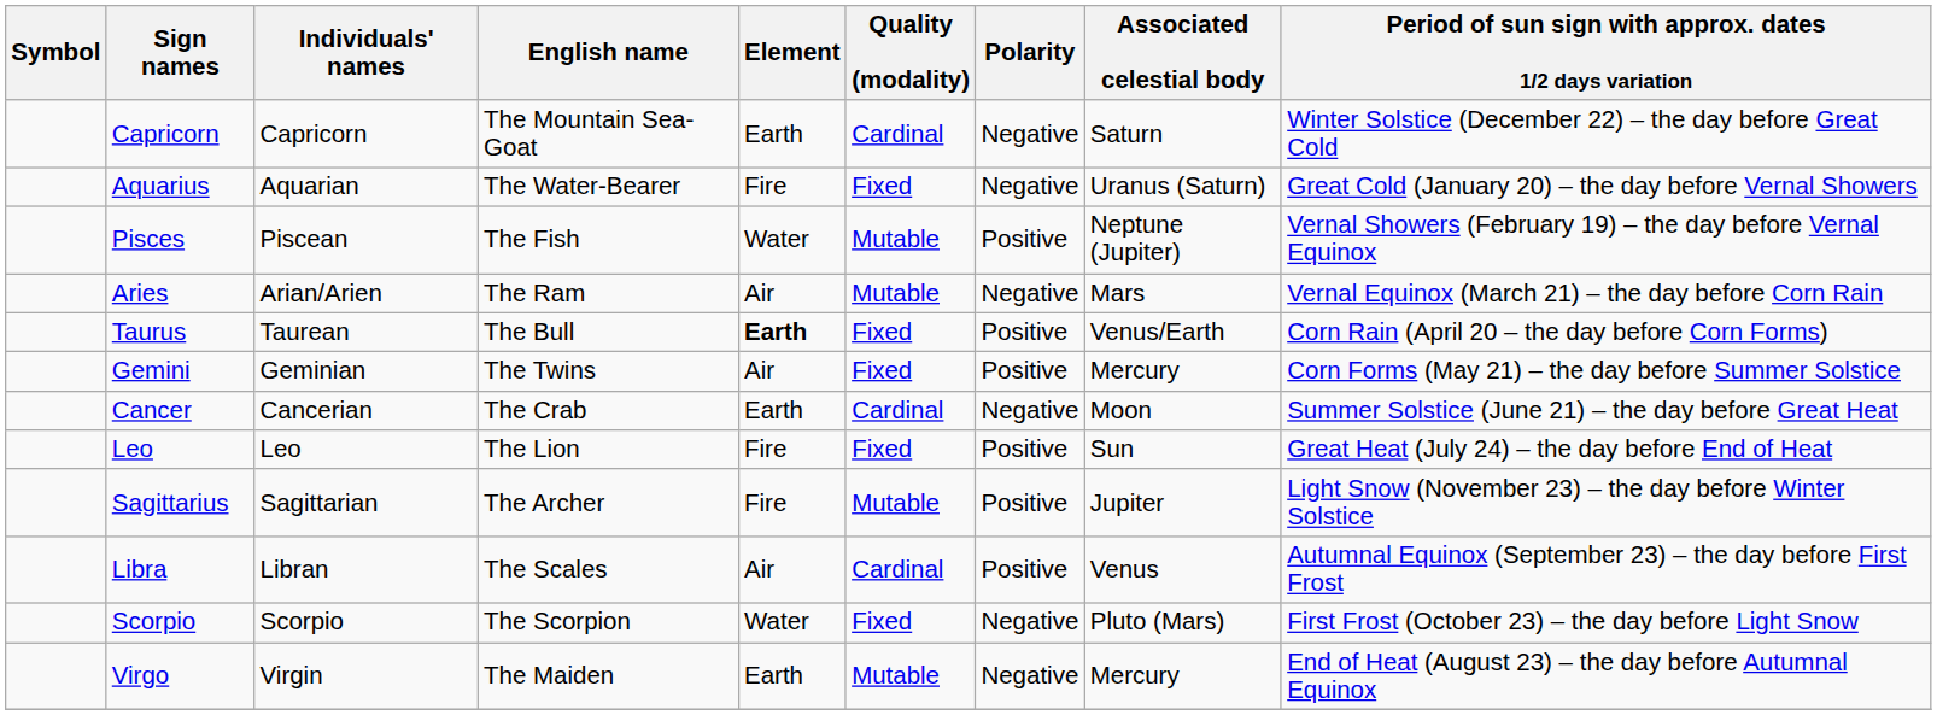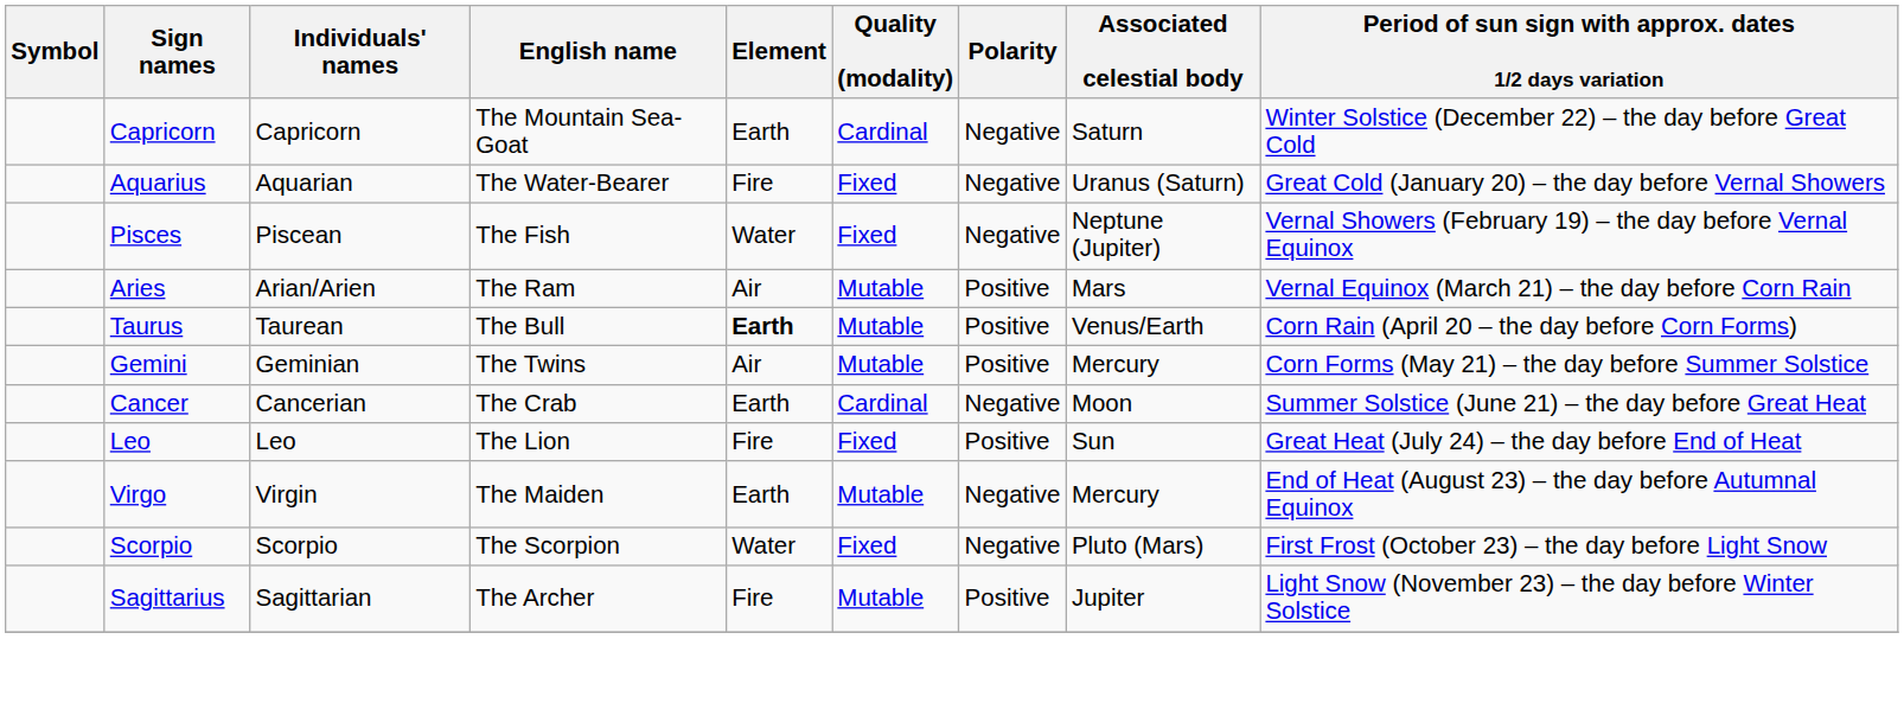Pisces | Quality (modality): Mutable -> Fixed
Pisces | Polarity: Positive -> Negative
Aries | Polarity: Negative -> Positive
Taurus | Quality (modality): Fixed -> Mutable
Gemini | Quality (modality): Fixed -> Mutable
rows swapped: Virgo <-> Sagittarius
- row: Libra | Libran | The Scales | Air | Cardinal | Positive | Venus | Autumnal Equinox (September 23) – the day before First Frost
